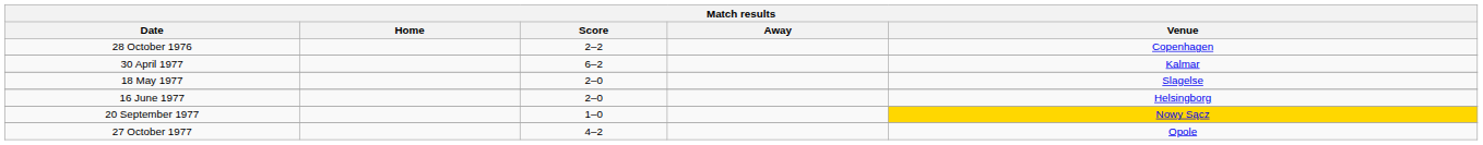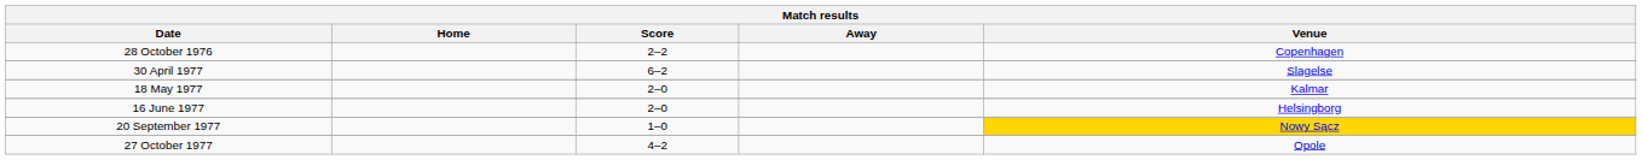30 April 1977 | Venue: Kalmar -> Slagelse
18 May 1977 | Venue: Slagelse -> Kalmar
